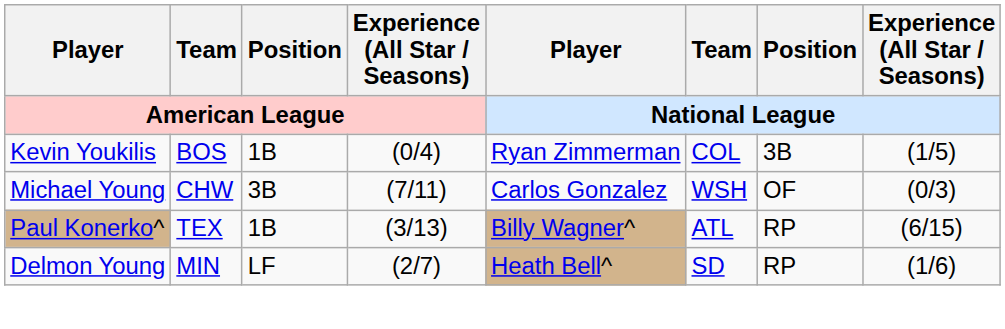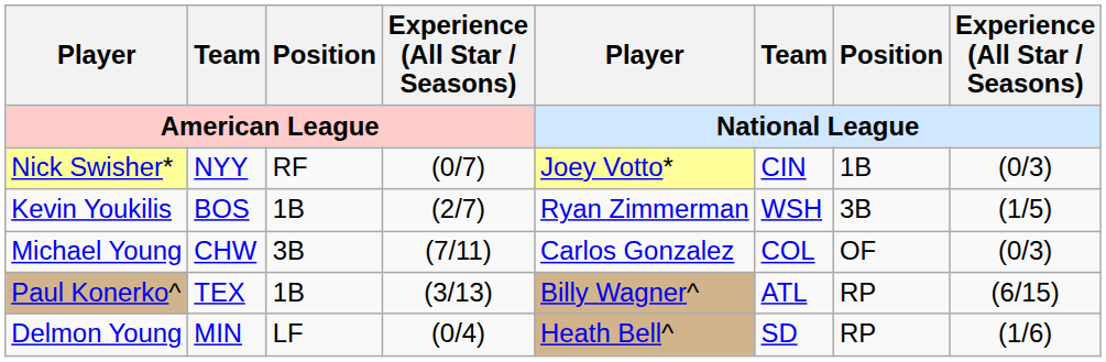+ row: Nick Swisher* | NYY | RF | (0/7) | Joey Votto* | CIN | 1B | (0/3)
Kevin Youkilis | Experience (All Star / Seasons) / American League: (0/4) -> (2/7)
Kevin Youkilis | Team / National League: COL -> WSH
Michael Young | Team / National League: WSH -> COL
Delmon Young | Experience (All Star / Seasons) / American League: (2/7) -> (0/4)
